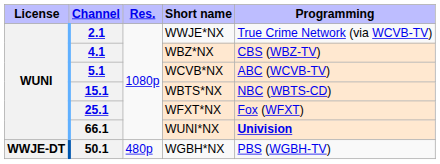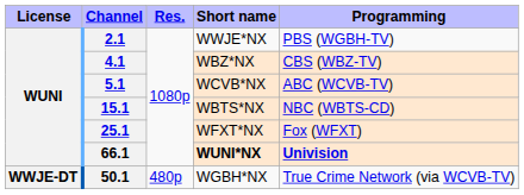2.1 | Programming: True Crime Network (via WCVB-TV) -> PBS (WGBH-TV)
66.1 | Short name: normal -> bold
50.1 | Programming: PBS (WGBH-TV) -> True Crime Network (via WCVB-TV)
